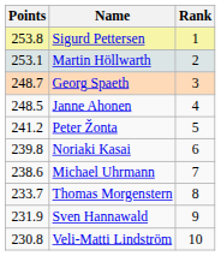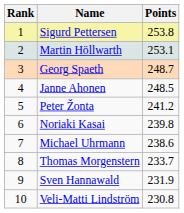columns swapped: Rank <-> Points
